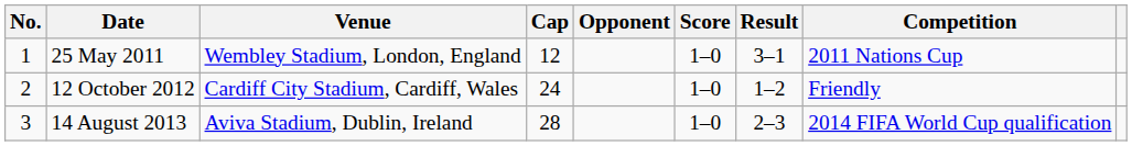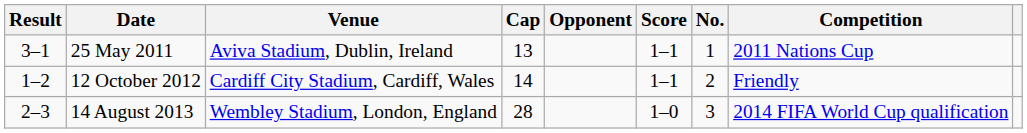columns swapped: No. <-> Result
25 May 2011 | Venue: Wembley Stadium, London, England -> Aviva Stadium, Dublin, Ireland
25 May 2011 | Cap: 12 -> 13
25 May 2011 | Score: 1–0 -> 1–1
12 October 2012 | Cap: 24 -> 14
12 October 2012 | Score: 1–0 -> 1–1
14 August 2013 | Venue: Aviva Stadium, Dublin, Ireland -> Wembley Stadium, London, England
